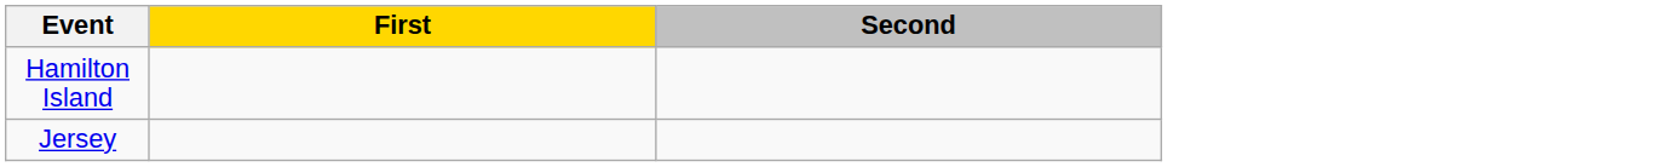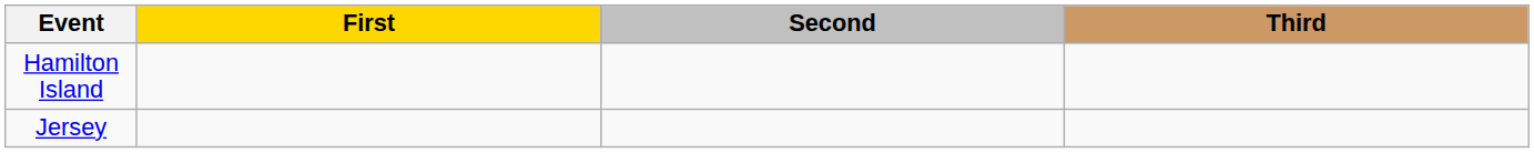+ column: Third
